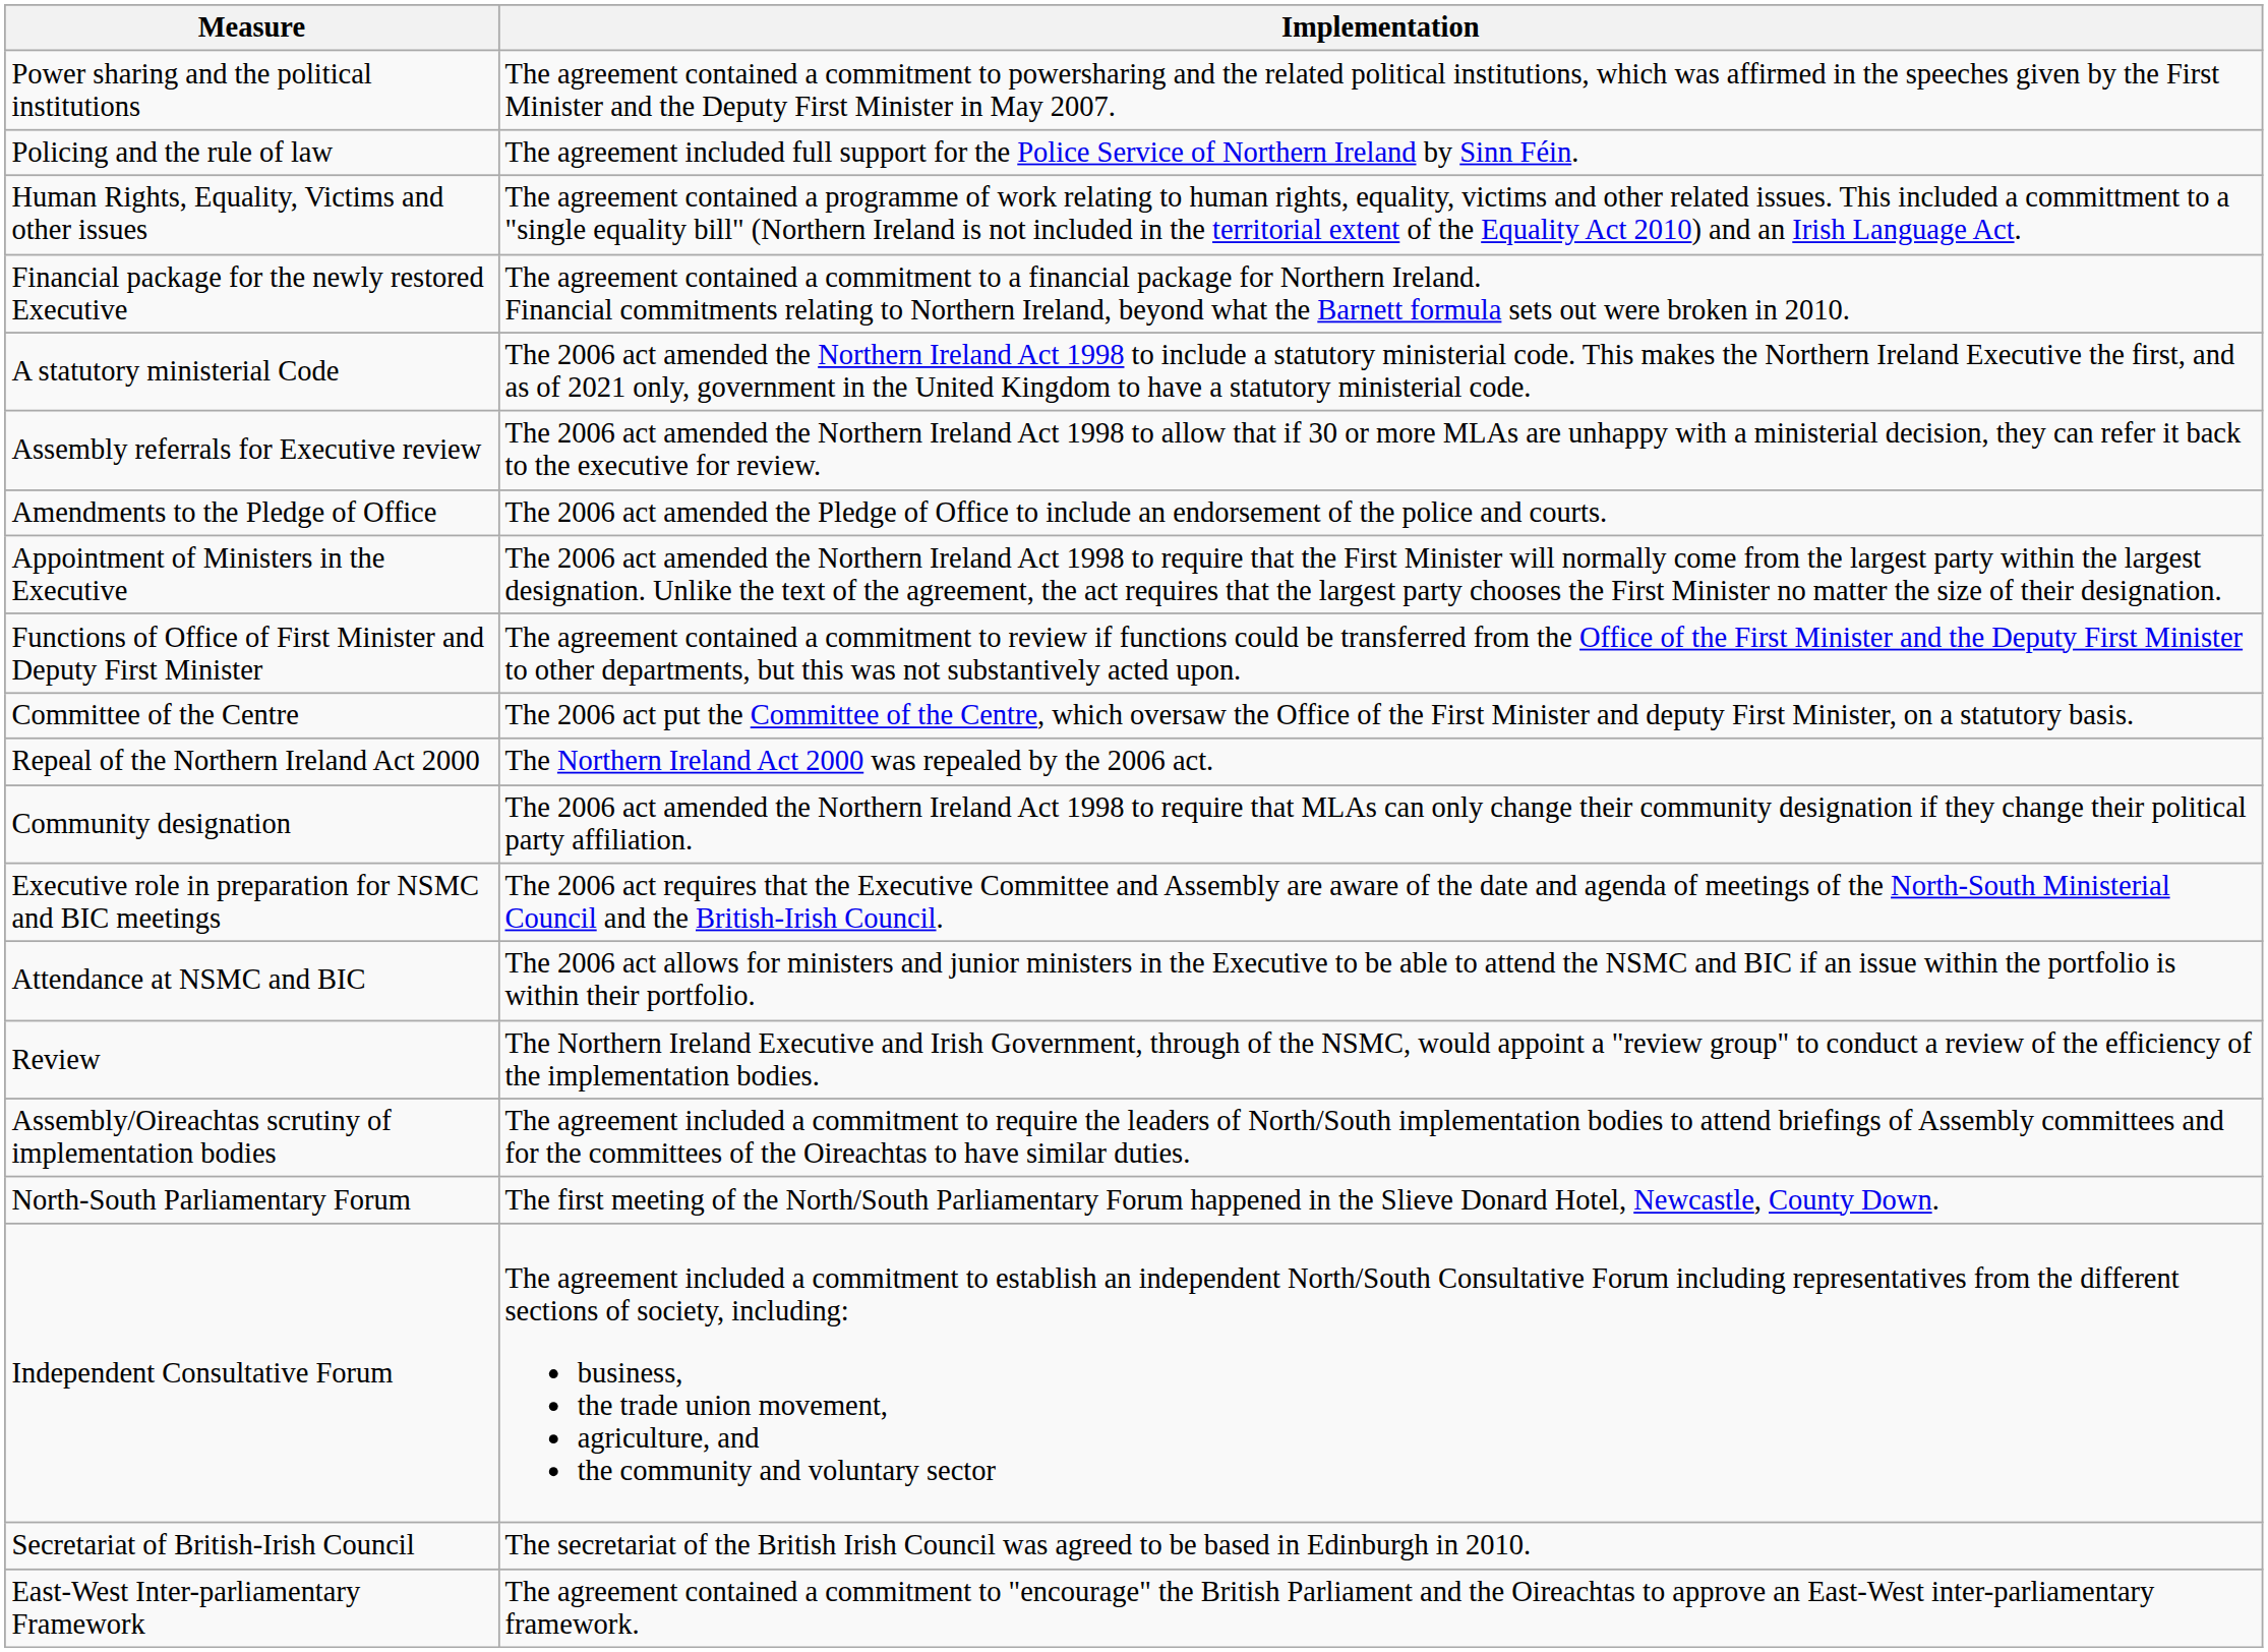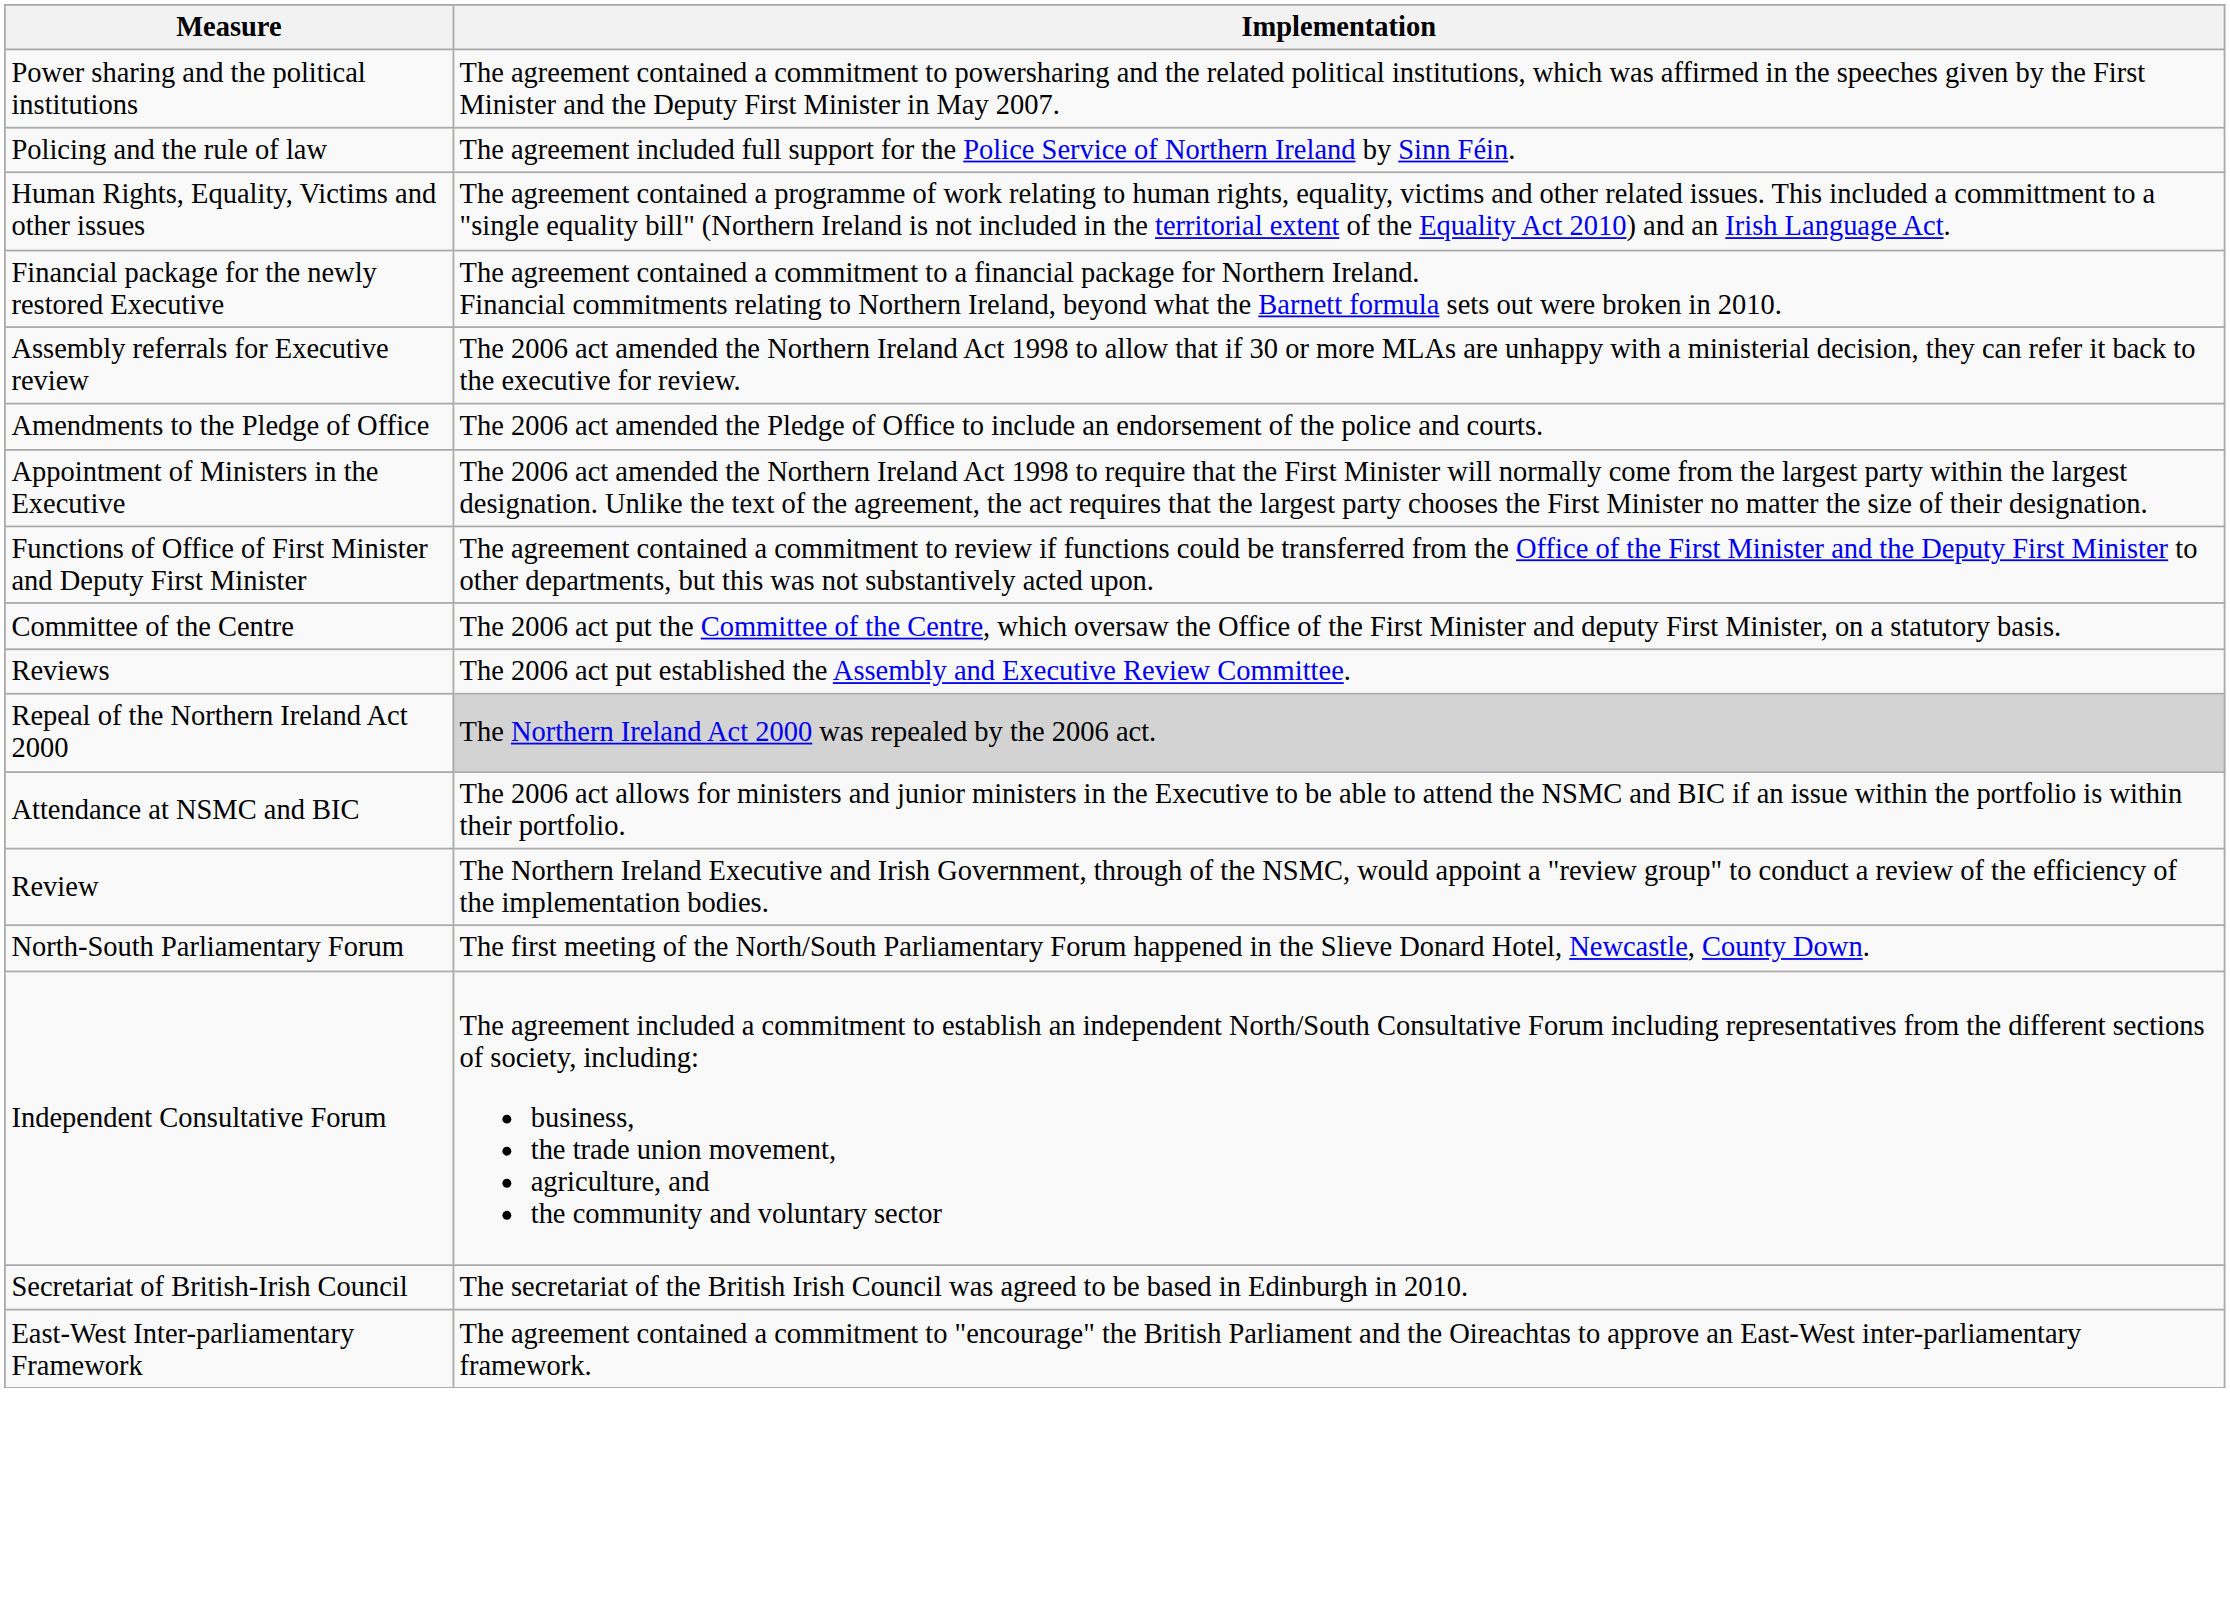- row: A statutory ministerial Code | The 2006 act amended the Northern Ireland Act 1998 to include a statutory ministerial code. This makes the Northern Ireland Executive the first, and as of 2021 only, government in the United Kingdom to have a statutory ministerial code.
+ row: Reviews | The 2006 act put established the Assembly and Executive Review Committee.
Repeal of the Northern Ireland Act 2000 | Implementation: no background -> lightgrey background
- row: Community designation | The 2006 act amended the Northern Ireland Act 1998 to require that MLAs can only change their community designation if they change their political party affiliation.
- row: Executive role in preparation for NSMC and BIC meetings | The 2006 act requires that the Executive Committee and Assembly are aware of the date and agenda of meetings of the North-South Ministerial Council and the British-Irish Council.
- row: Assembly/Oireachtas scrutiny of implementation bodies | The agreement included a commitment to require the leaders of North/South implementation bodies to attend briefings of Assembly committees and for the committees of the Oireachtas to have similar duties.
